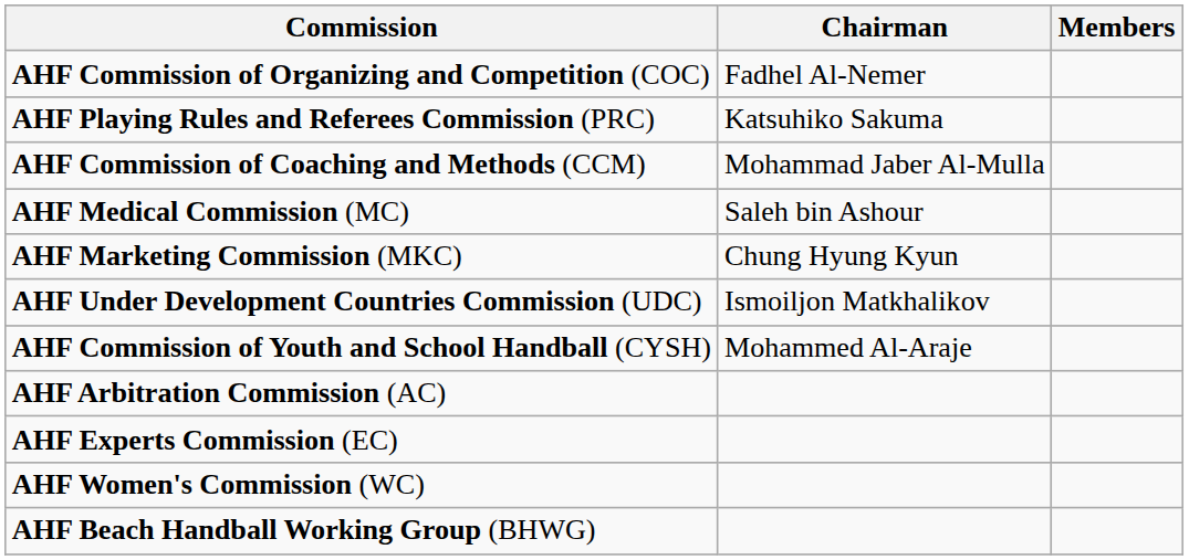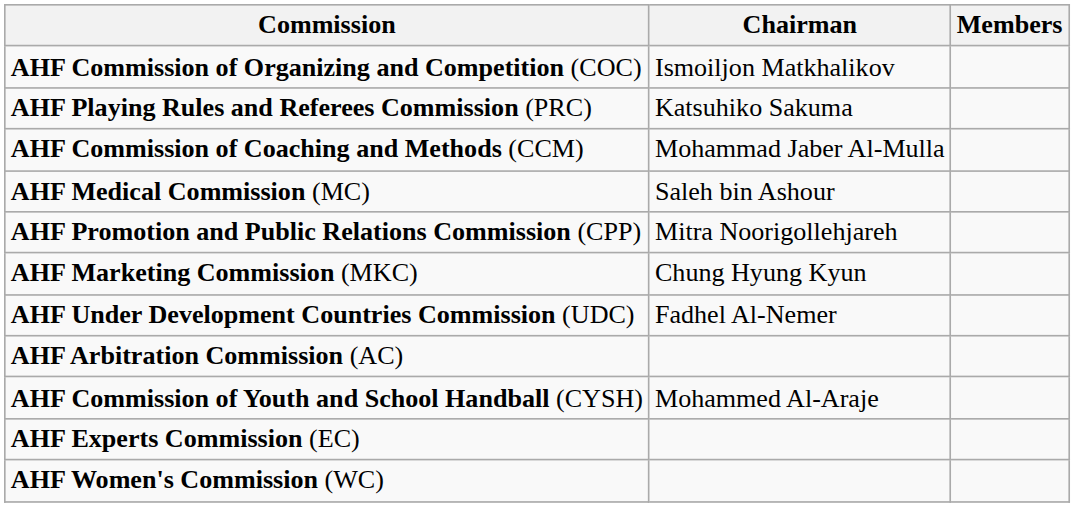AHF Commission of Organizing and Competition (COC) | Chairman: Fadhel Al-Nemer -> Ismoiljon Matkhalikov
+ row: AHF Promotion and Public Relations Commission (CPP) | Mitra Noorigollehjareh
AHF Under Development Countries Commission (UDC) | Chairman: Ismoiljon Matkhalikov -> Fadhel Al-Nemer
rows swapped: AHF Commission of Youth and School Handball (CYSH) <-> AHF Arbitration Commission (AC)
- row: AHF Beach Handball Working Group (BHWG)
